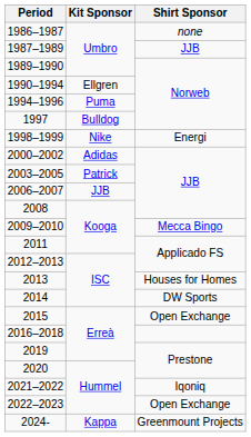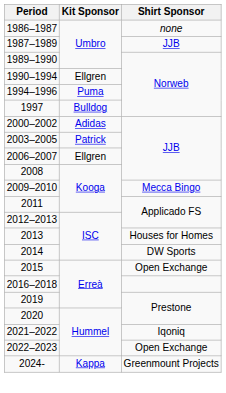- row: 1998–1999 | Nike | Energi
2006–2007 | Kit Sponsor: JJB -> Ellgren
